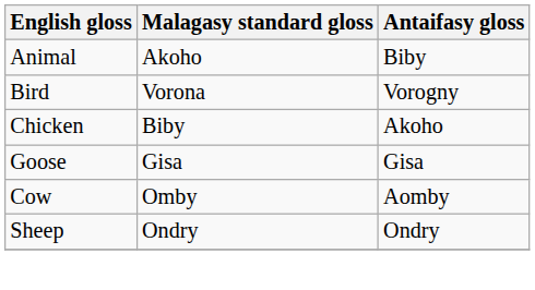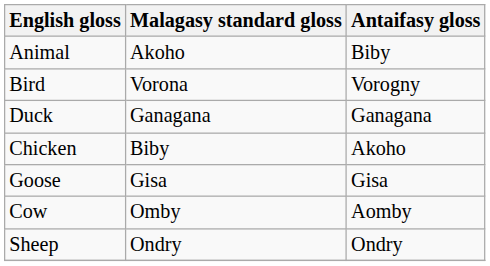+ row: Duck | Ganagana | Ganagana
